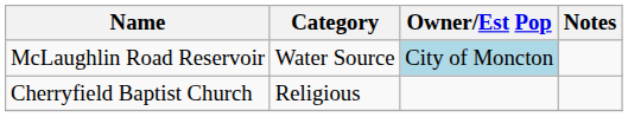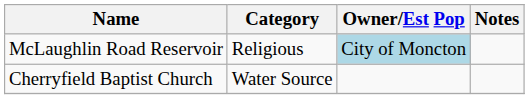McLaughlin Road Reservoir | Category: Water Source -> Religious
Cherryfield Baptist Church | Category: Religious -> Water Source
